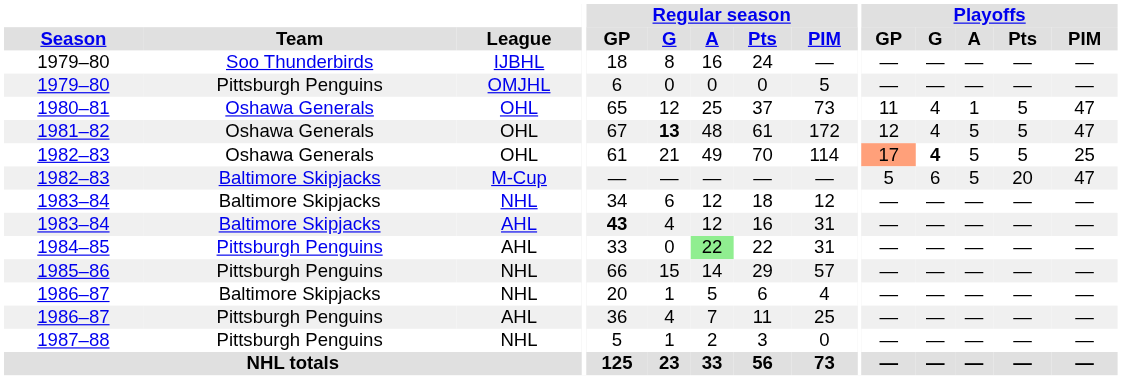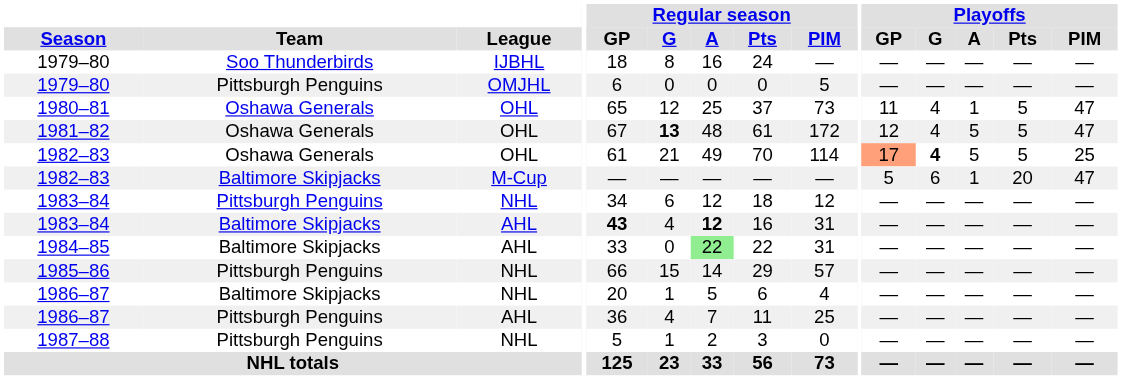1982–83 / M-Cup | Playoffs / A: 5 -> 1
1983–84 / NHL | Team: Baltimore Skipjacks -> Pittsburgh Penguins
1983–84 / AHL | Regular season / A: normal -> bold
1984–85 | Team: Pittsburgh Penguins -> Baltimore Skipjacks
